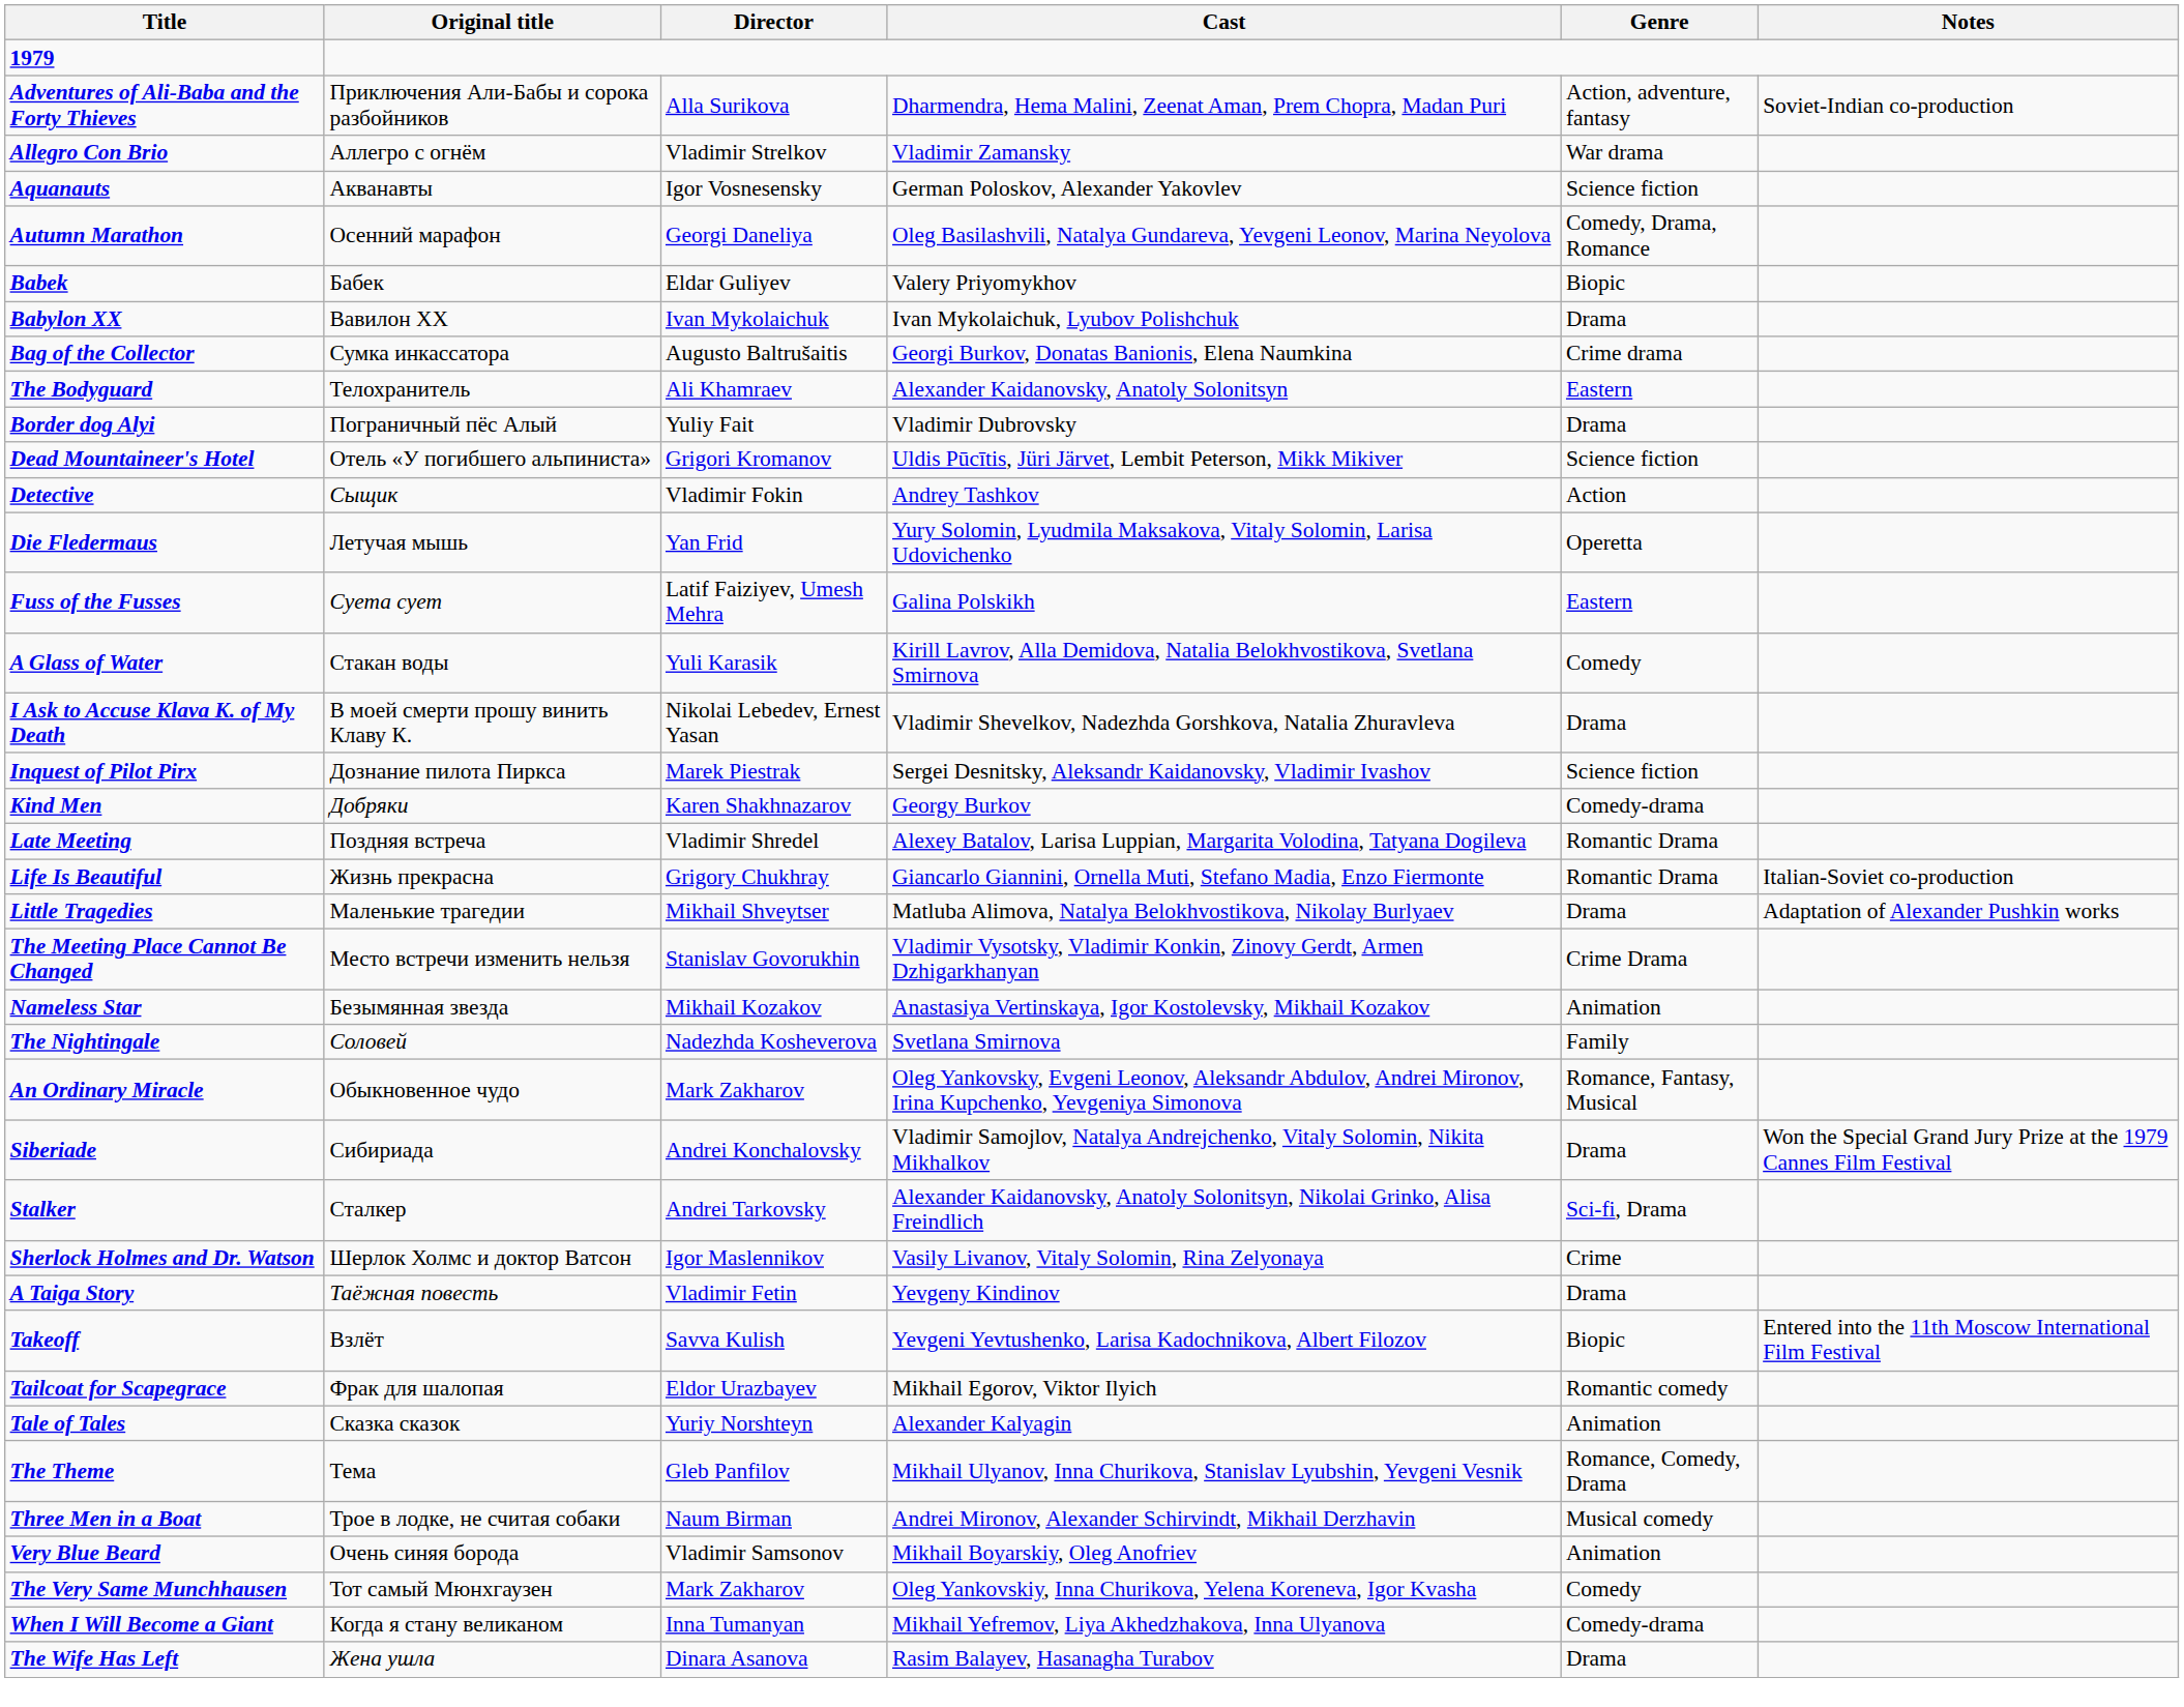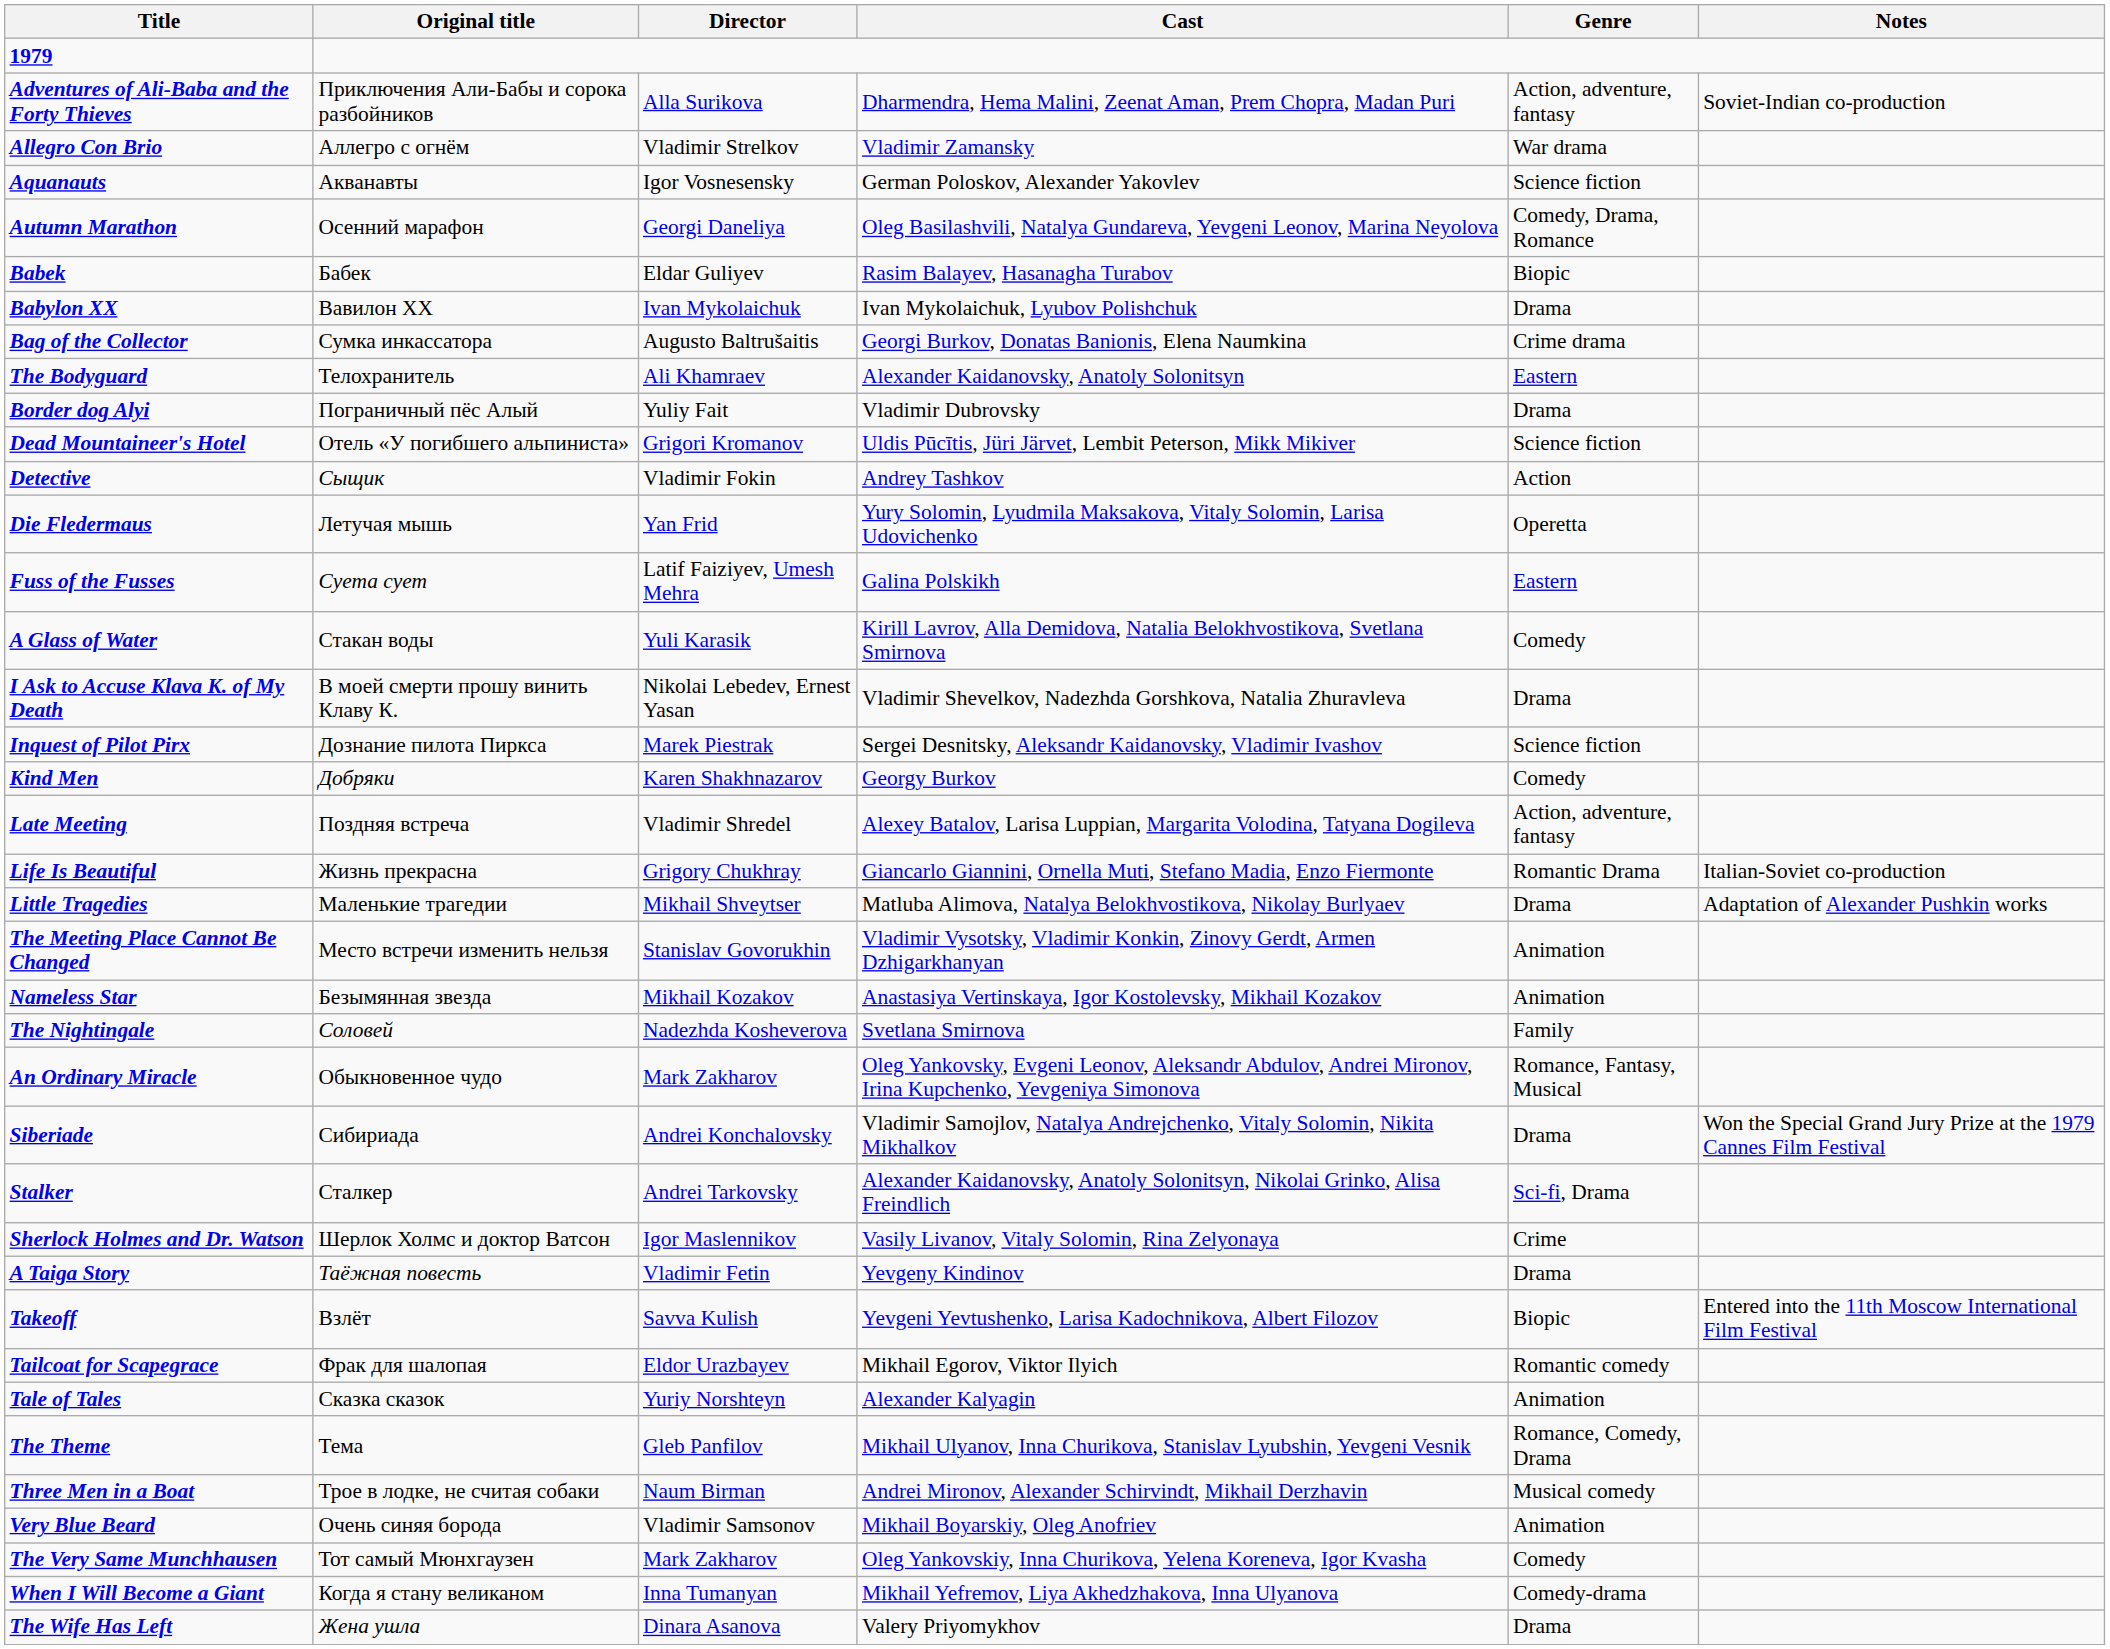Babek | Cast: Valery Priyomykhov -> Rasim Balayev, Hasanagha Turabov
Kind Men | Genre: Comedy-drama -> Comedy
Late Meeting | Genre: Romantic Drama -> Action, adventure, fantasy
The Meeting Place Cannot Be Changed | Genre: Crime Drama -> Animation
The Wife Has Left | Cast: Rasim Balayev, Hasanagha Turabov -> Valery Priyomykhov
